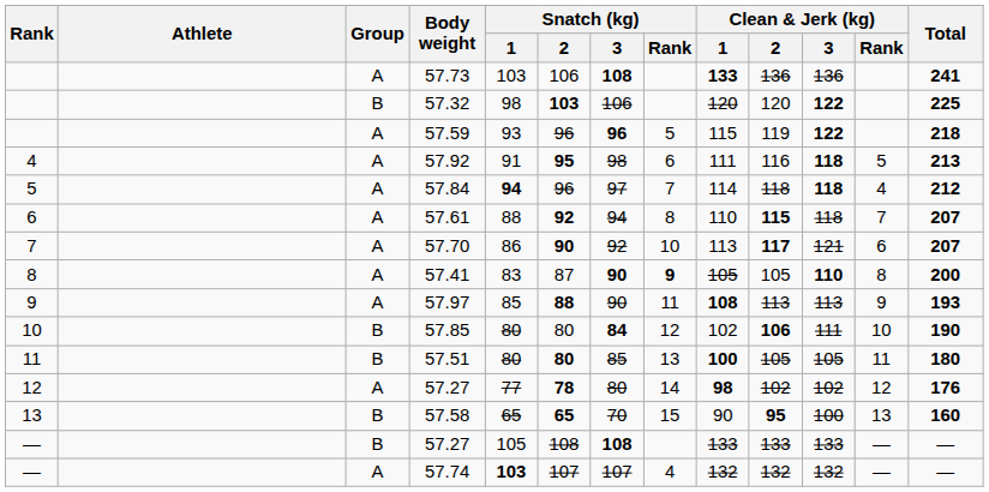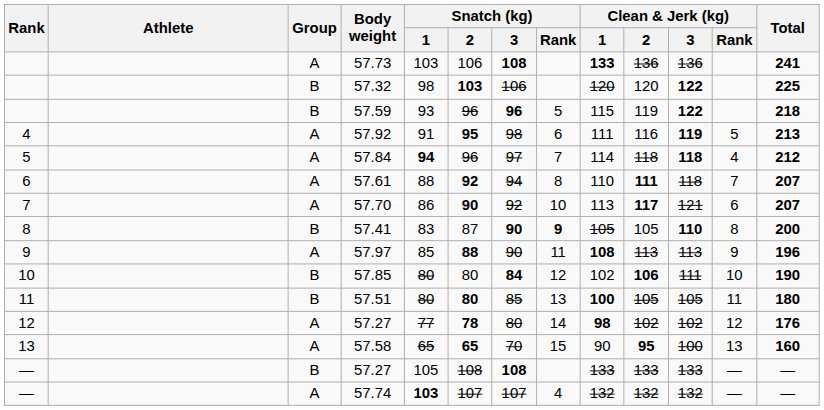57.59 | Group: A -> B
57.92 | Clean & Jerk (kg) / 3: 118 -> 119
57.61 | Clean & Jerk (kg) / 2: 115 -> 111
57.41 | Group: A -> B
57.97 | Total: 193 -> 196
57.58 | Group: B -> A
